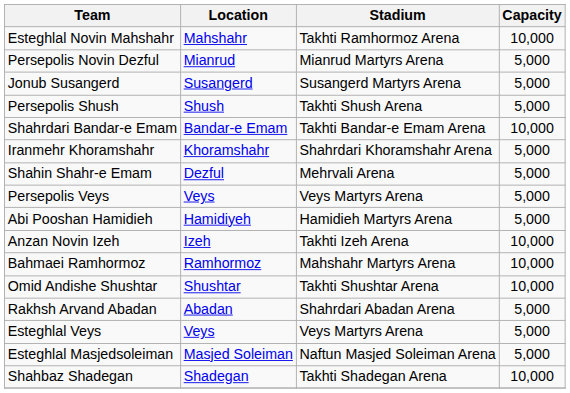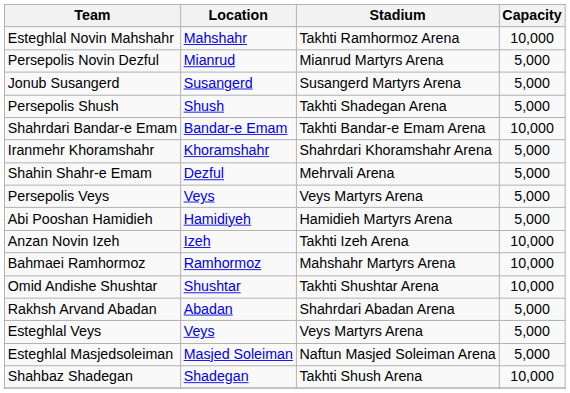Persepolis Shush | Stadium: Takhti Shush Arena -> Takhti Shadegan Arena
Shahbaz Shadegan | Stadium: Takhti Shadegan Arena -> Takhti Shush Arena
